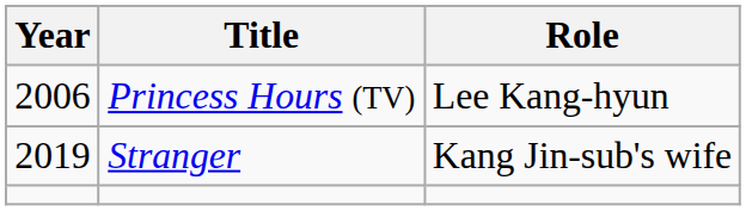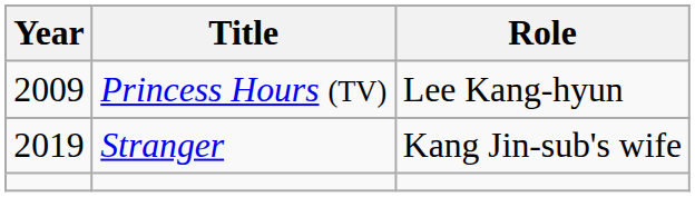Princess Hours (TV) | Year: 2006 -> 2009
